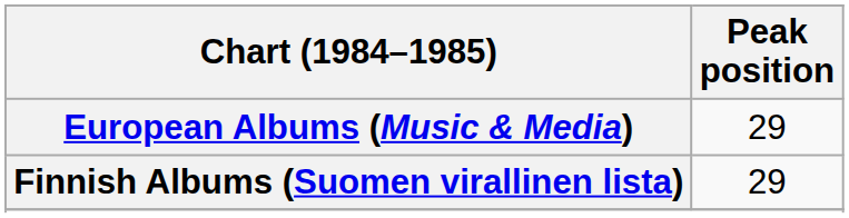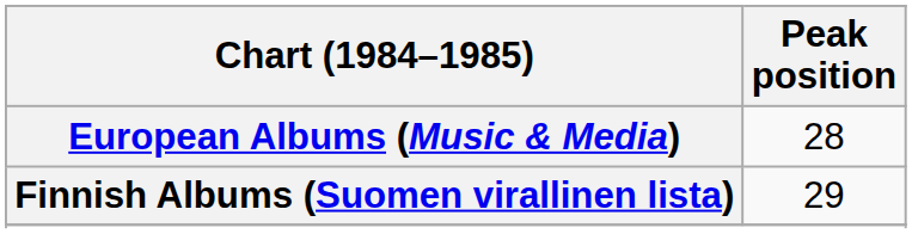European Albums (Music & Media) | Peak position: 29 -> 28
